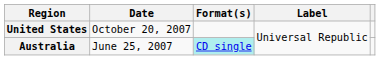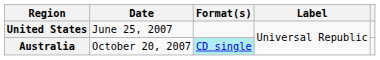United States | Date: October 20, 2007 -> June 25, 2007
Australia | Date: June 25, 2007 -> October 20, 2007
